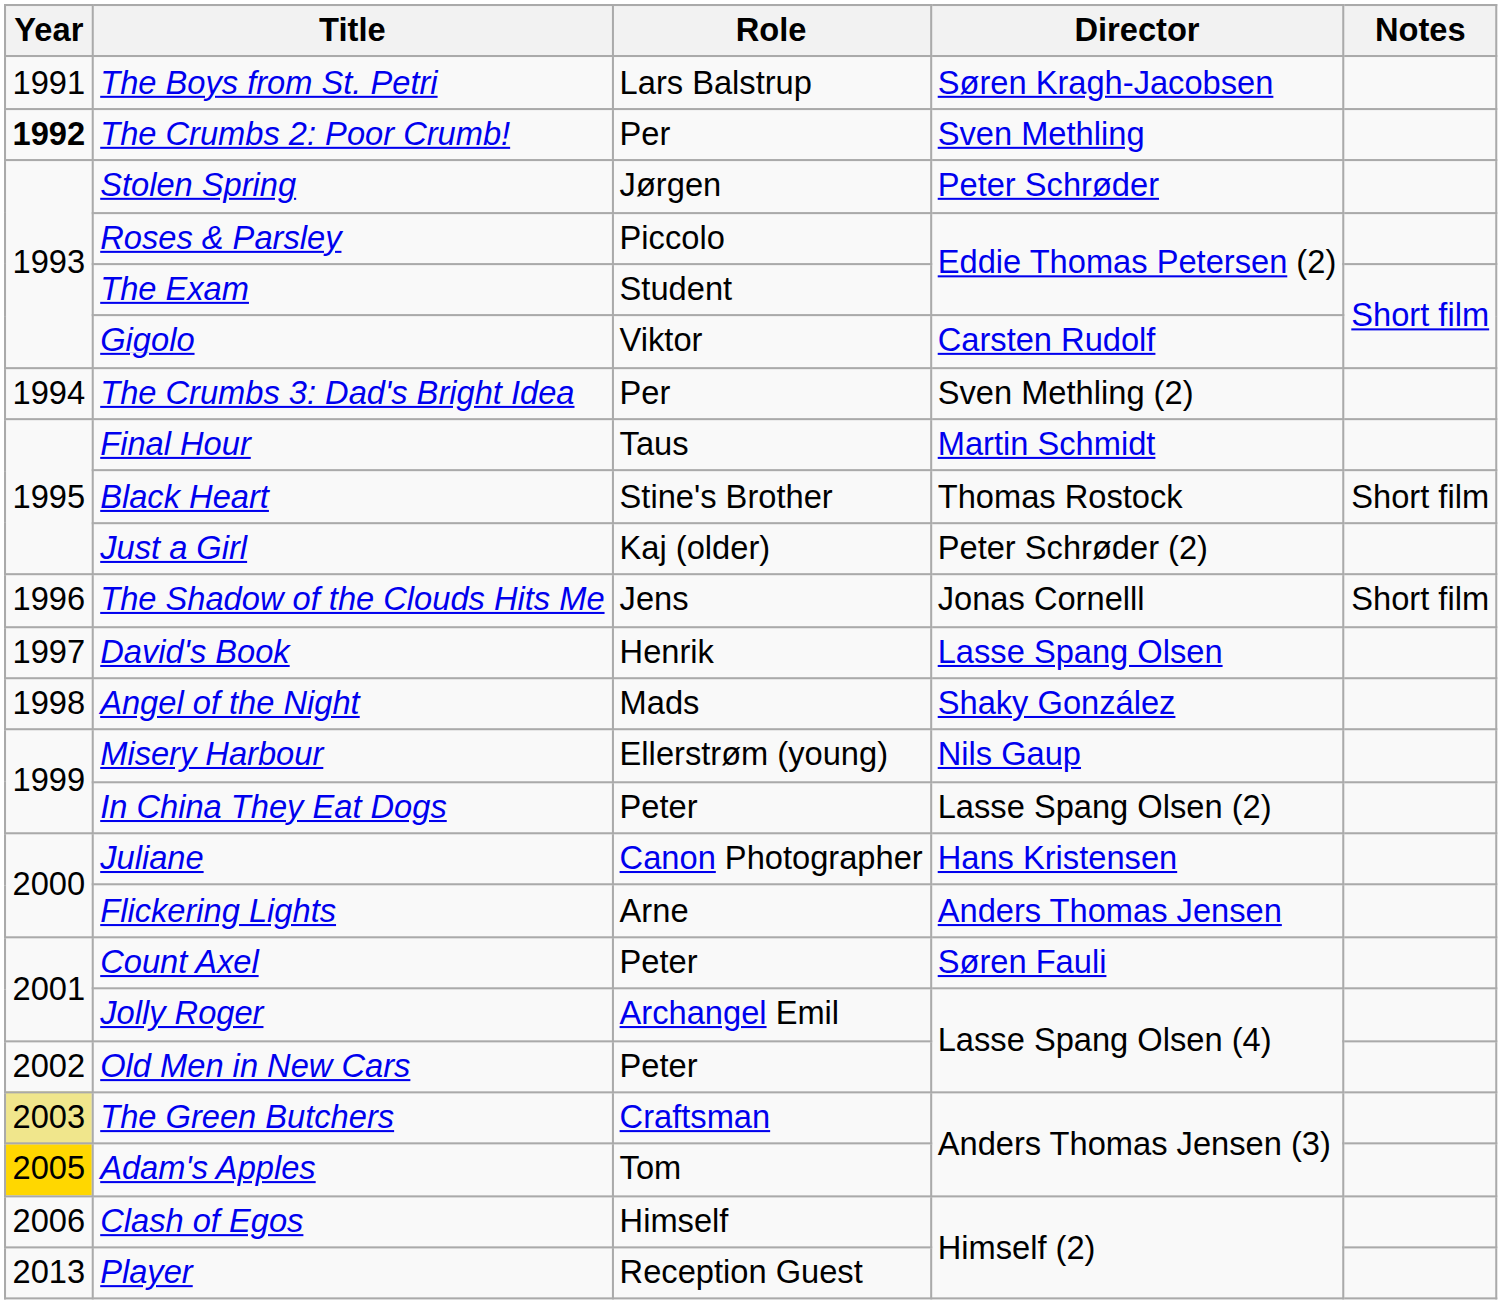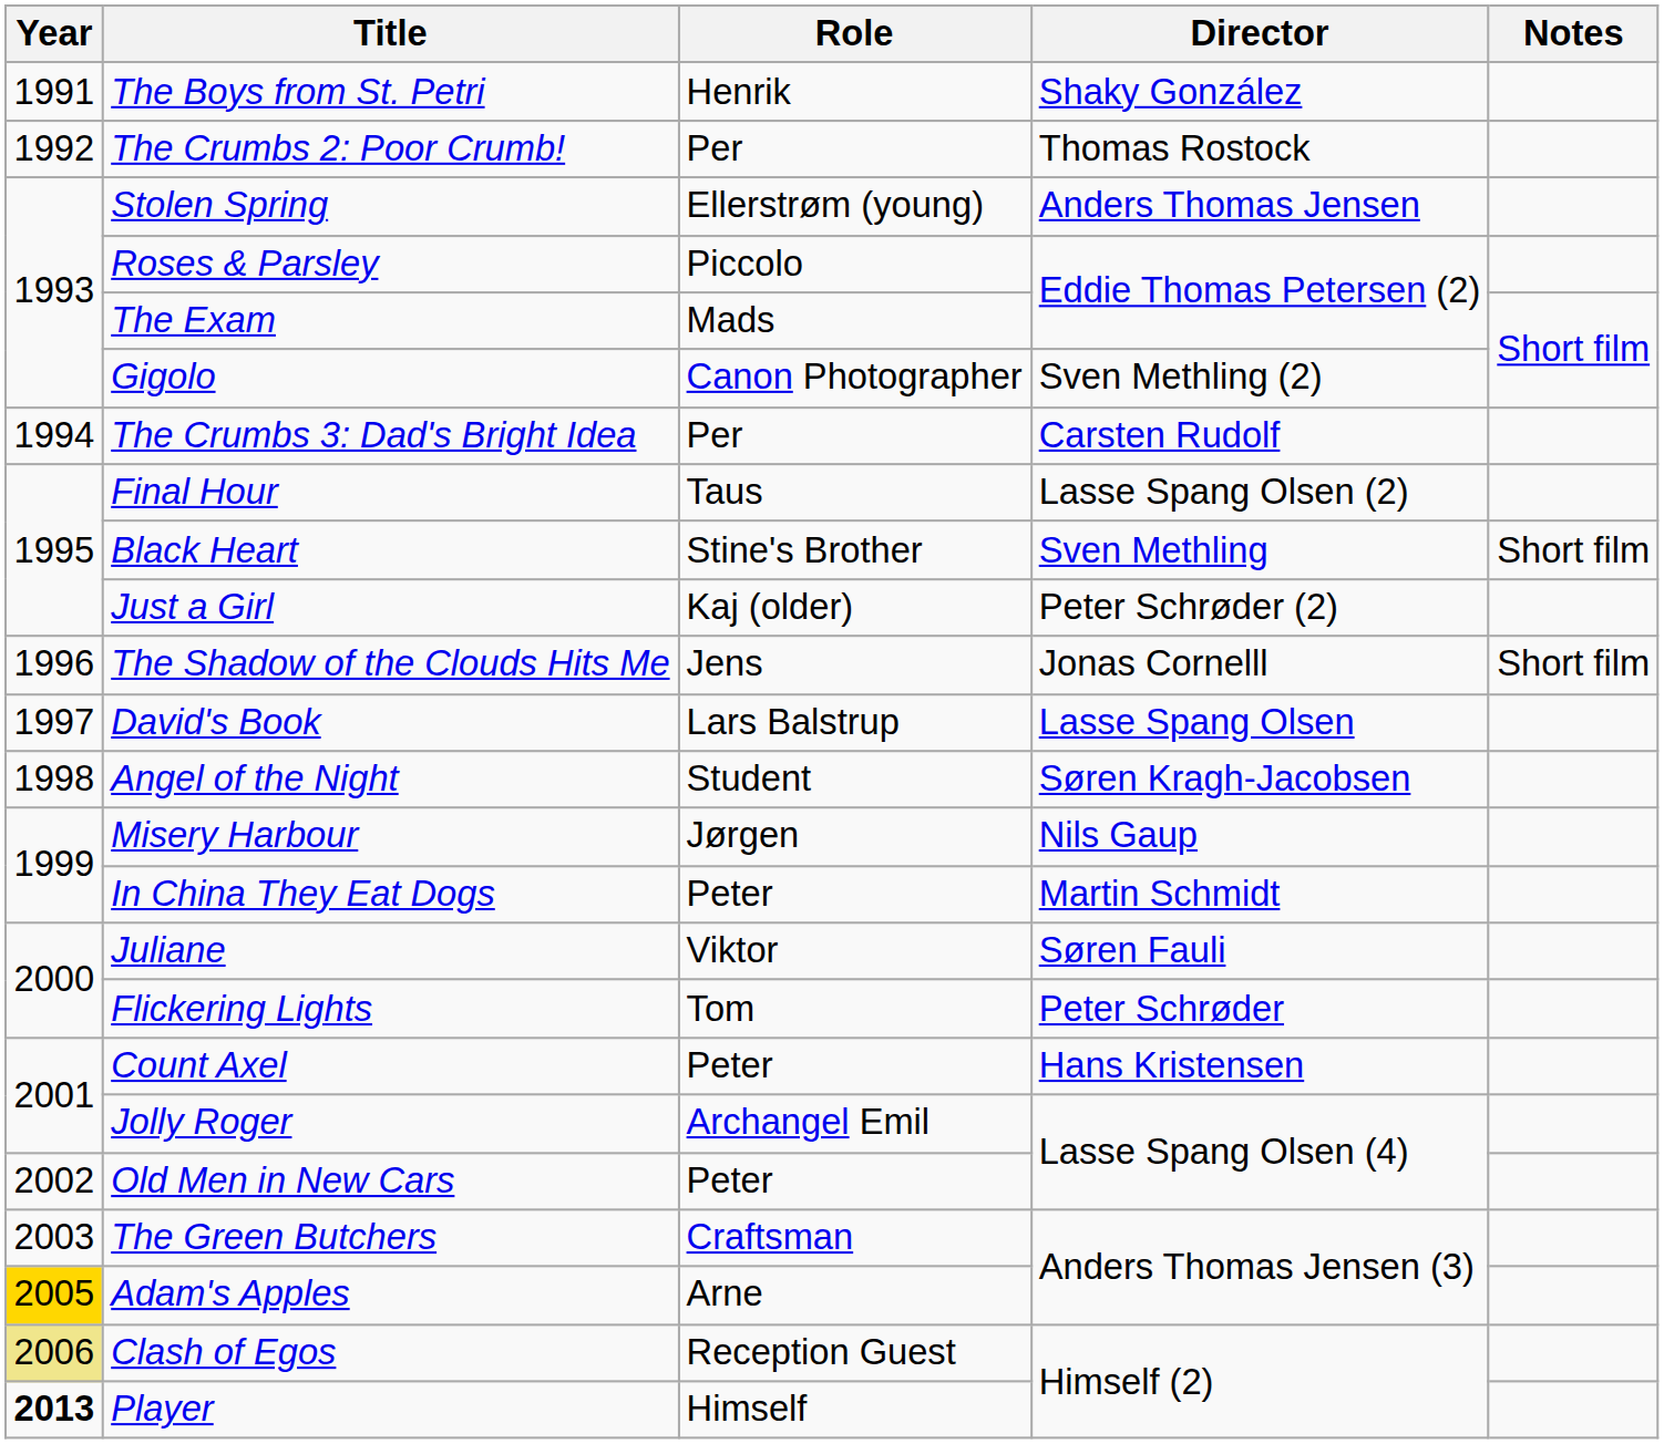The Boys from St. Petri | Role: Lars Balstrup -> Henrik
The Boys from St. Petri | Director: Søren Kragh-Jacobsen -> Shaky González
The Crumbs 2: Poor Crumb! | Year: bold -> normal
The Crumbs 2: Poor Crumb! | Director: Sven Methling -> Thomas Rostock
Stolen Spring | Role: Jørgen -> Ellerstrøm (young)
Stolen Spring | Director: Peter Schrøder -> Anders Thomas Jensen
The Exam | Role: Student -> Mads
Gigolo | Role: Viktor -> Canon Photographer
Gigolo | Director: Carsten Rudolf -> Sven Methling (2)
The Crumbs 3: Dad's Bright Idea | Director: Sven Methling (2) -> Carsten Rudolf
Final Hour | Director: Martin Schmidt -> Lasse Spang Olsen (2)
Black Heart | Director: Thomas Rostock -> Sven Methling
David's Book | Role: Henrik -> Lars Balstrup
Angel of the Night | Role: Mads -> Student
Angel of the Night | Director: Shaky González -> Søren Kragh-Jacobsen
Misery Harbour | Role: Ellerstrøm (young) -> Jørgen
In China They Eat Dogs | Director: Lasse Spang Olsen (2) -> Martin Schmidt
Juliane | Role: Canon Photographer -> Viktor
Juliane | Director: Hans Kristensen -> Søren Fauli
Flickering Lights | Role: Arne -> Tom
Flickering Lights | Director: Anders Thomas Jensen -> Peter Schrøder
Count Axel | Director: Søren Fauli -> Hans Kristensen
The Green Butchers | Year: khaki background -> no background
Adam's Apples | Role: Tom -> Arne
Clash of Egos | Year: no background -> khaki background
Clash of Egos | Role: Himself -> Reception Guest
Player | Year: normal -> bold
Player | Role: Reception Guest -> Himself
